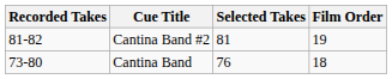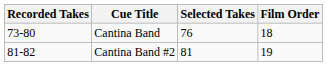rows swapped: Cantina Band <-> Cantina Band #2
